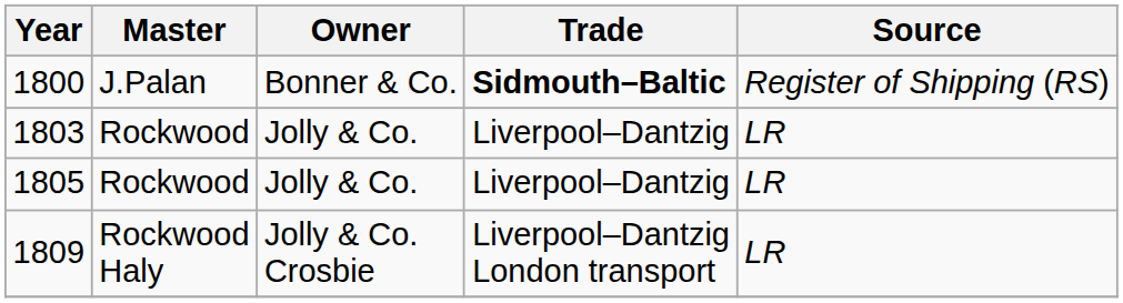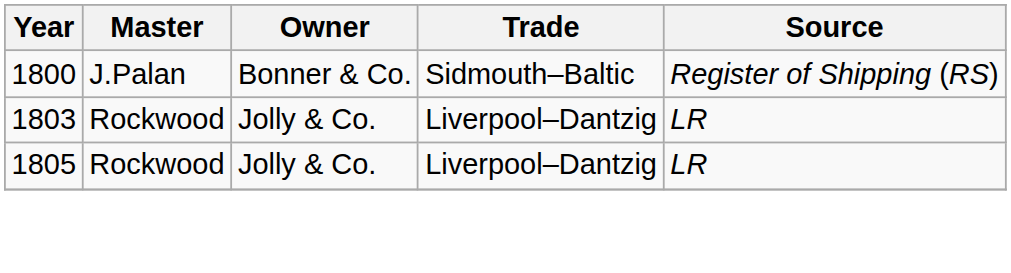1800 | Trade: bold -> normal
- row: 1809 | Rockwood Haly | Jolly & Co. Crosbie | Liverpool–Dantzig London transport | LR
